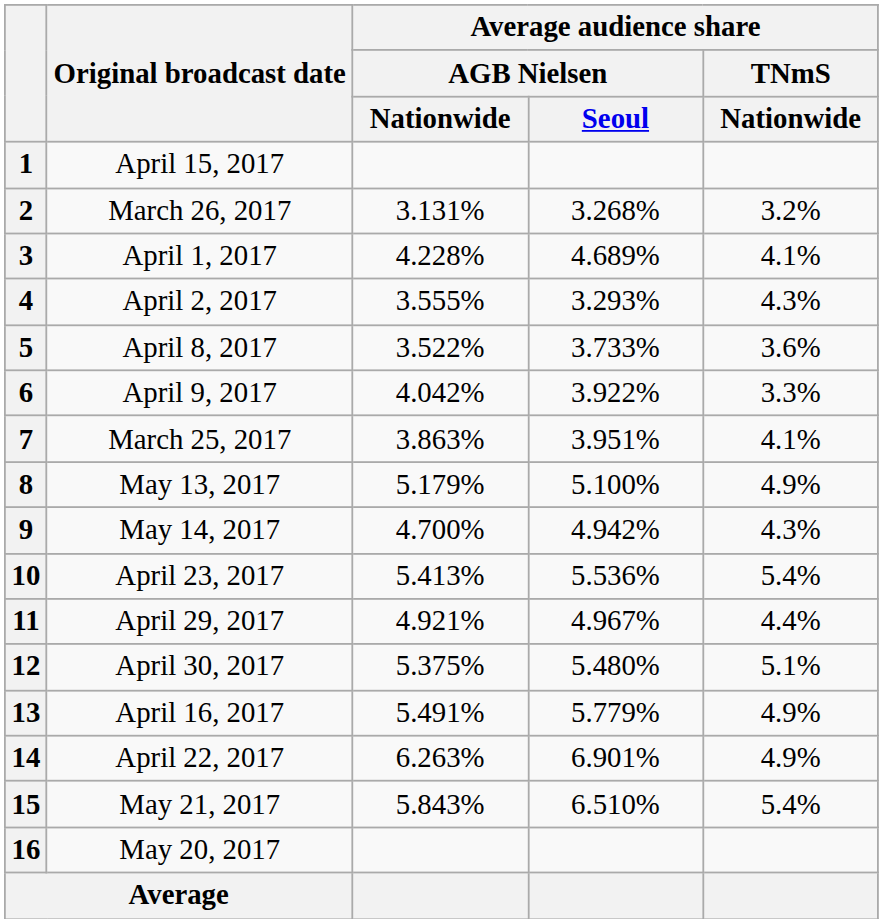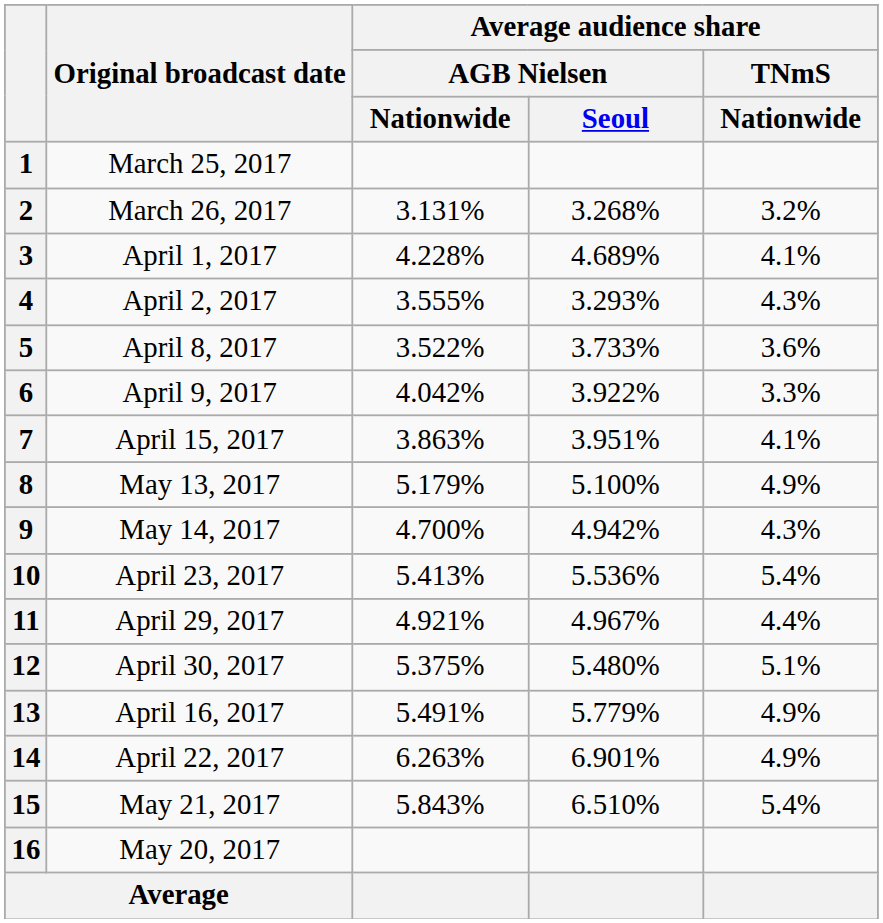1 | Original broadcast date: April 15, 2017 -> March 25, 2017
7 | Original broadcast date: March 25, 2017 -> April 15, 2017
